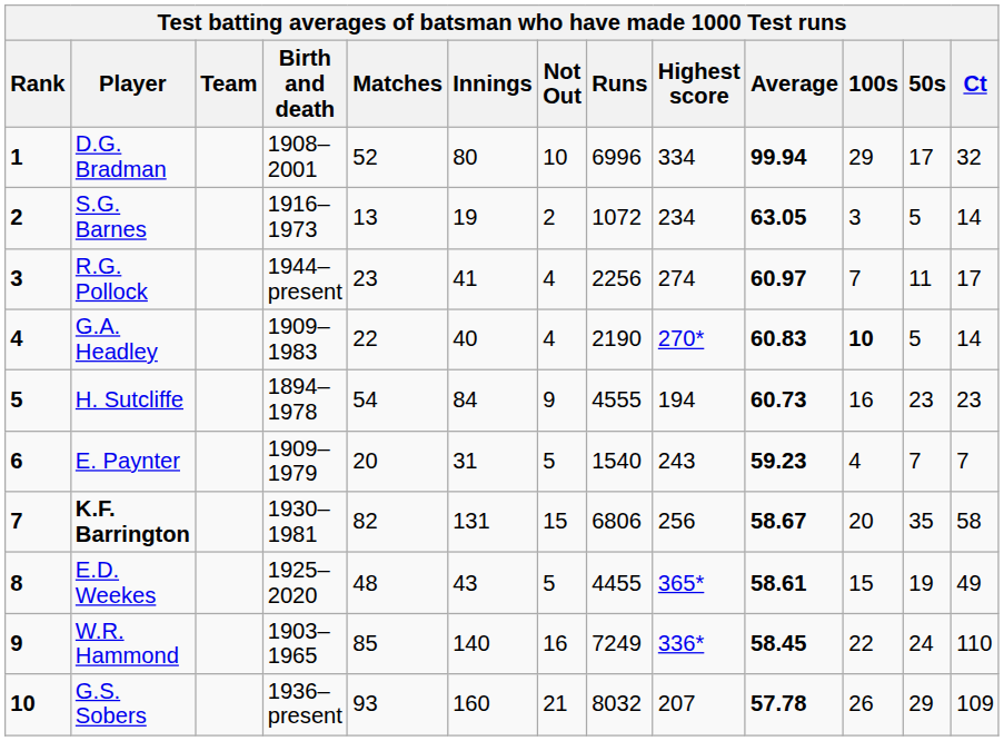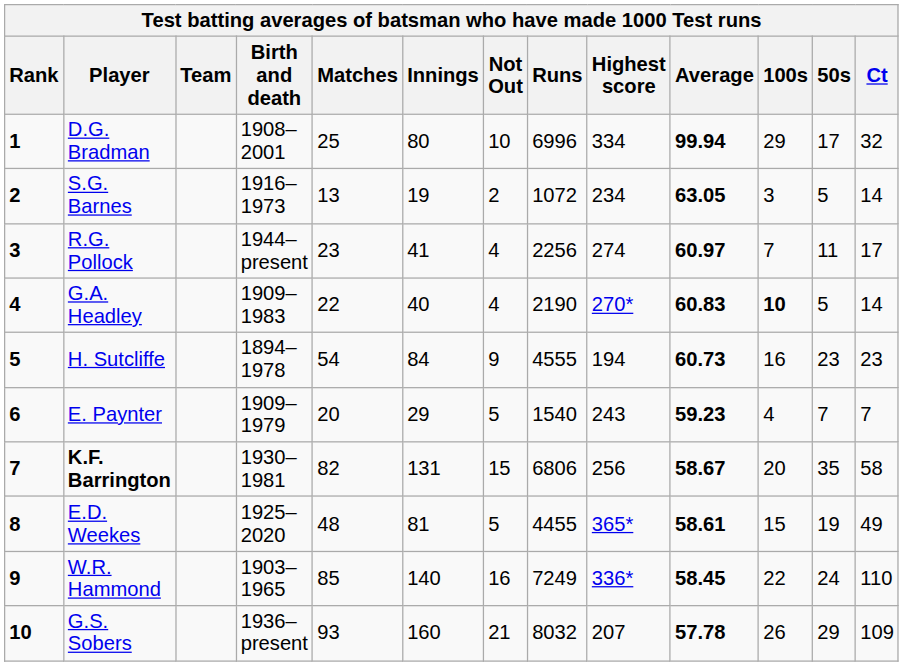D.G. Bradman | Matches: 52 -> 25
E. Paynter | Innings: 31 -> 29
E.D. Weekes | Innings: 43 -> 81
